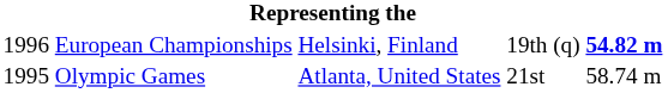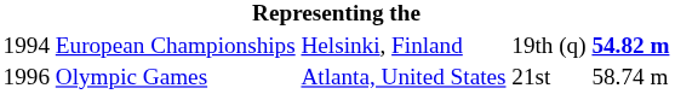European Championships | column 1: 1996 -> 1994
Olympic Games | column 1: 1995 -> 1996
